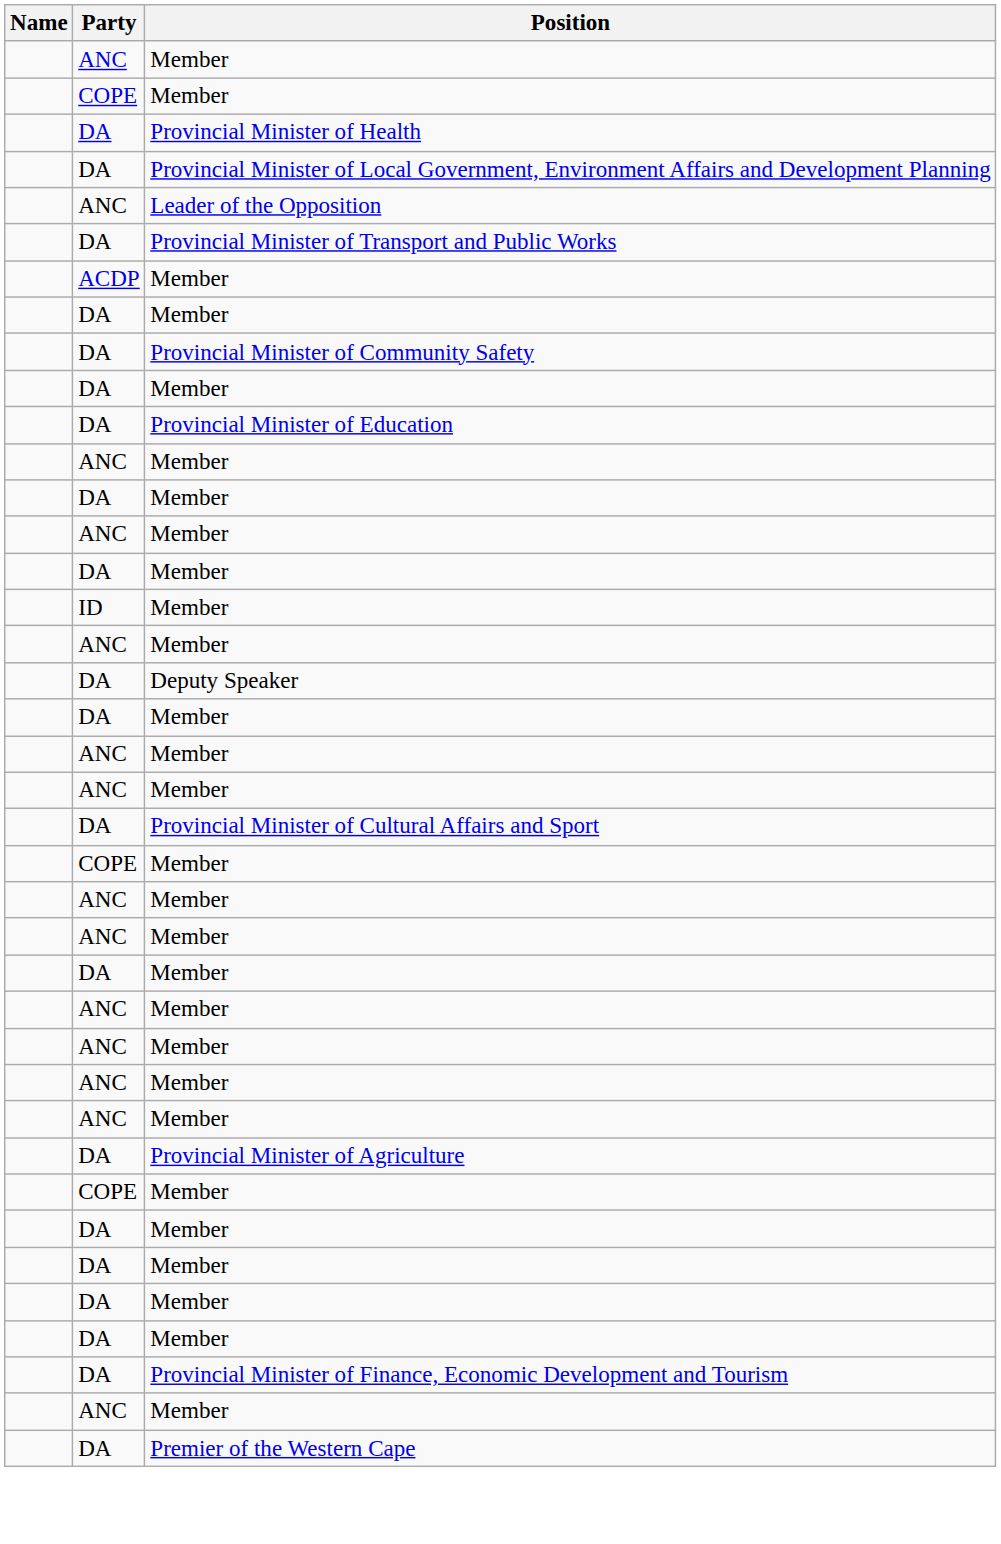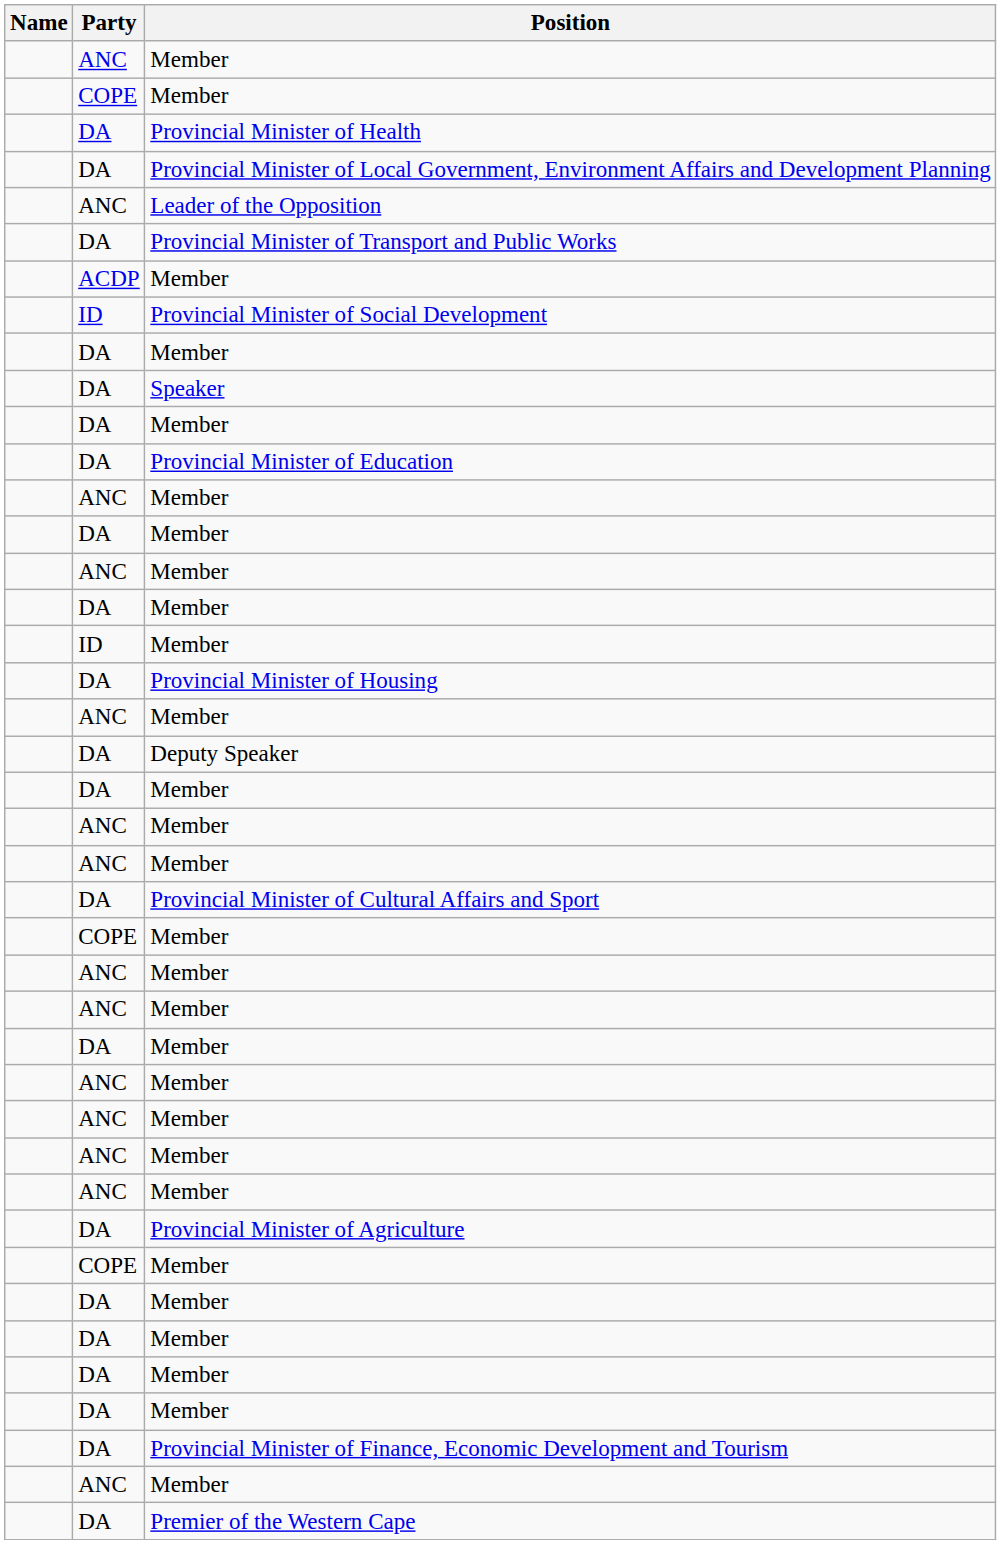+ row: ID | Provincial Minister of Social Development
+ row: DA | Speaker
- row: DA | Provincial Minister of Community Safety
+ row: DA | Provincial Minister of Housing
